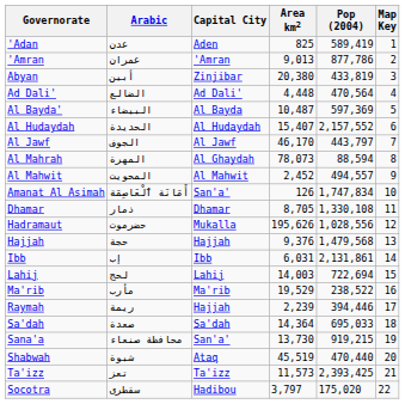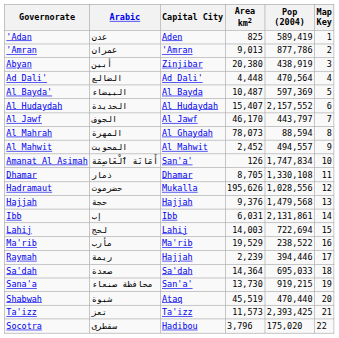Abyan | Pop (2004): 433,819 -> 438,919
Socotra | Area km2: 3,797 -> 3,796
